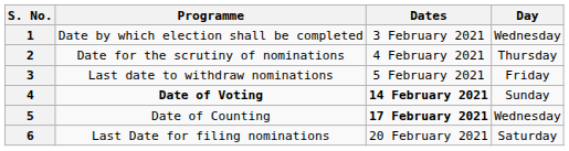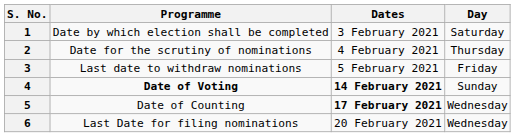1 | Day: Wednesday -> Saturday
6 | Day: Saturday -> Wednesday
